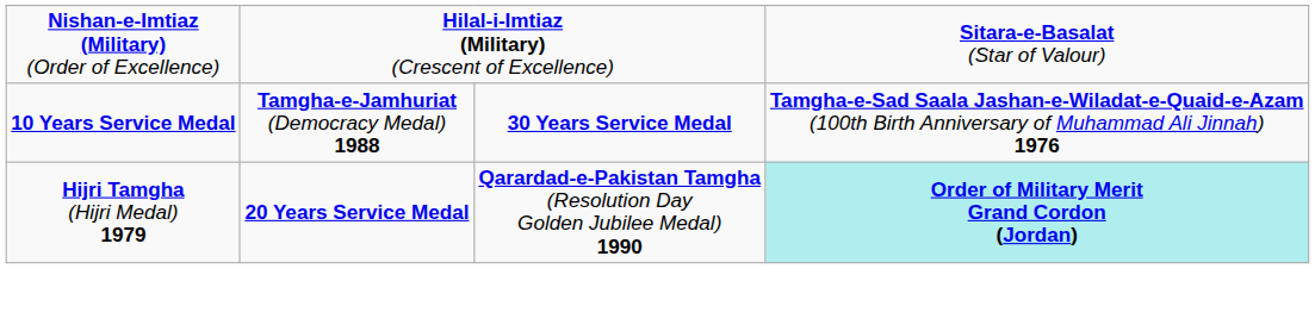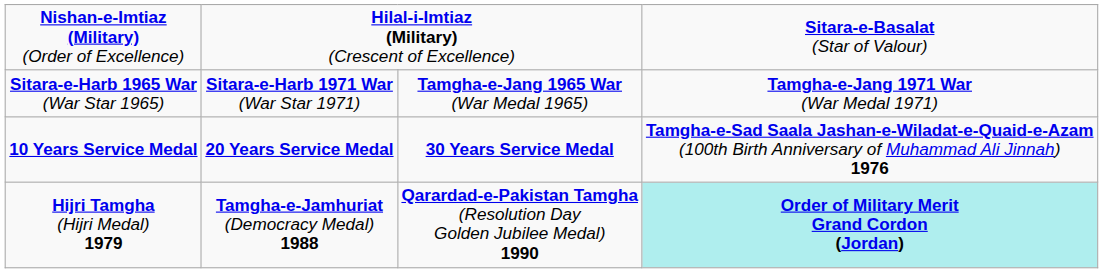+ row: Sitara-e-Harb 1965 War (War Star 1965) | Sitara-e-Harb 1971 War (War Star 1971) | Tamgha-e-Jang 1965 War (War Medal 1965) | Tamgha-e-Jang 1971 War (War Medal 1971)
10 Years Service Medal | column 2: Tamgha-e-Jamhuriat (Democracy Medal) 1988 -> 20 Years Service Medal
Hijri Tamgha (Hijri Medal) 1979 | column 2: 20 Years Service Medal -> Tamgha-e-Jamhuriat (Democracy Medal) 1988
